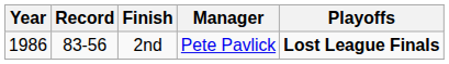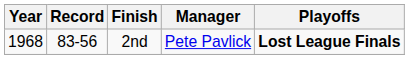2nd | Year: 1986 -> 1968
